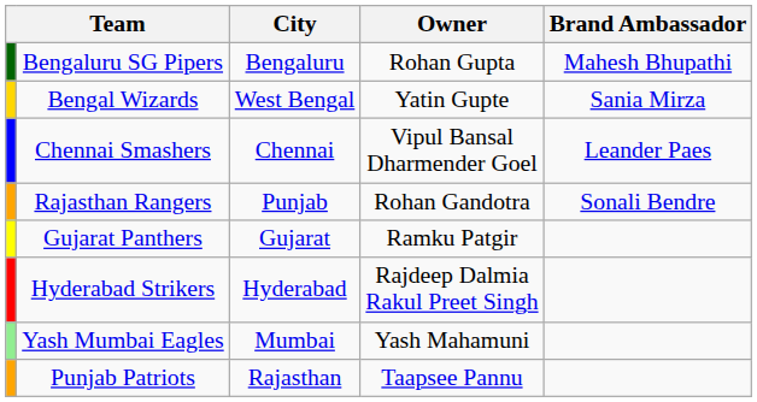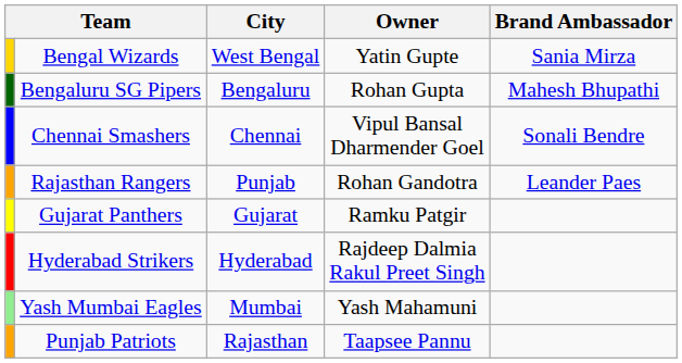rows swapped: Bengal Wizards <-> Bengaluru SG Pipers
Chennai Smashers | Brand Ambassador: Leander Paes -> Sonali Bendre
Rajasthan Rangers | Brand Ambassador: Sonali Bendre -> Leander Paes
